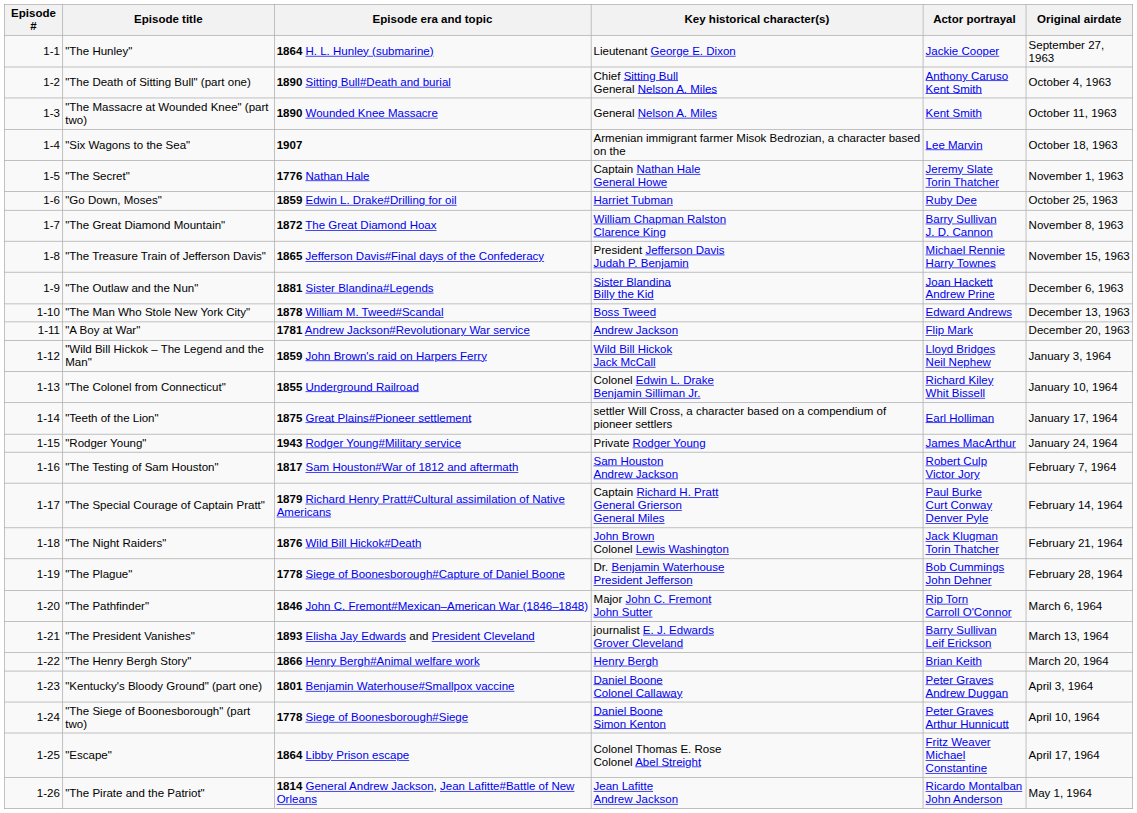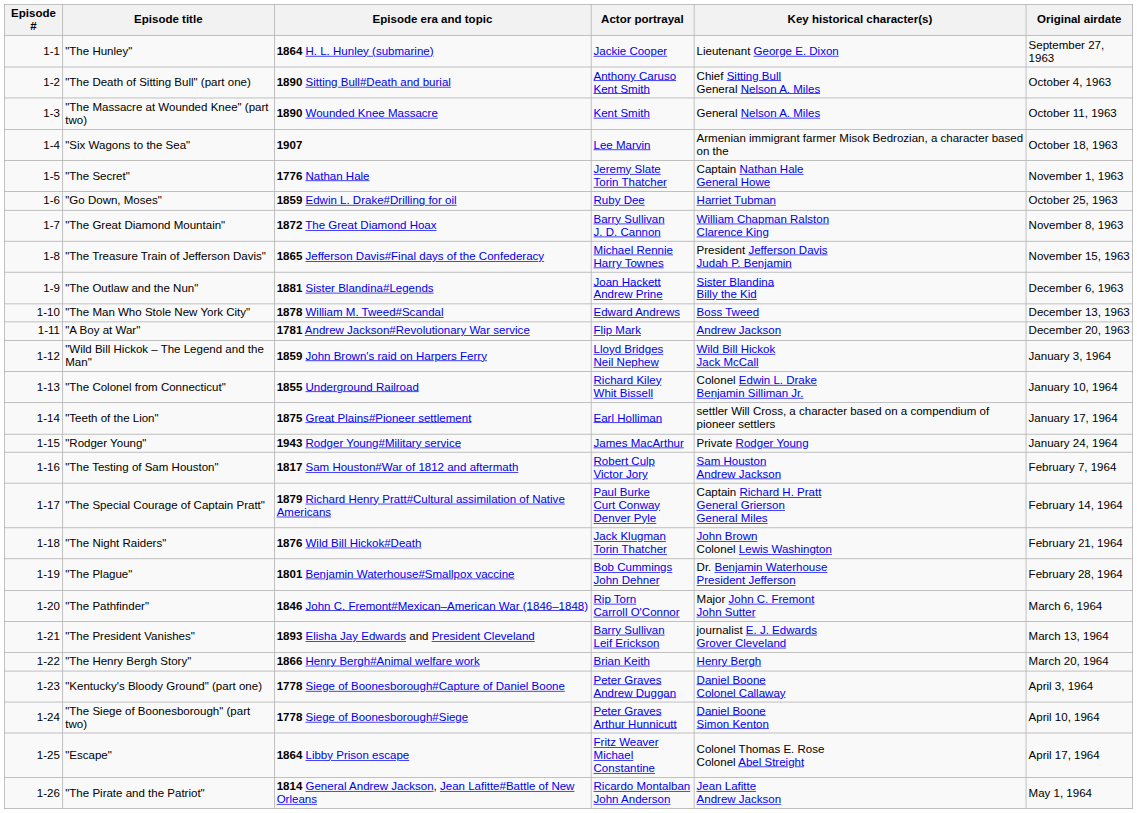columns swapped: Key historical character(s) <-> Actor portrayal
"The Plague" | Episode era and topic: 1778 Siege of Boonesborough#Capture of Daniel Boone -> 1801 Benjamin Waterhouse#Smallpox vaccine
"Kentucky's Bloody Ground" (part one) | Episode era and topic: 1801 Benjamin Waterhouse#Smallpox vaccine -> 1778 Siege of Boonesborough#Capture of Daniel Boone
